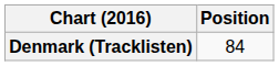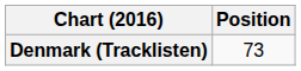Denmark (Tracklisten) | Position: 84 -> 73
